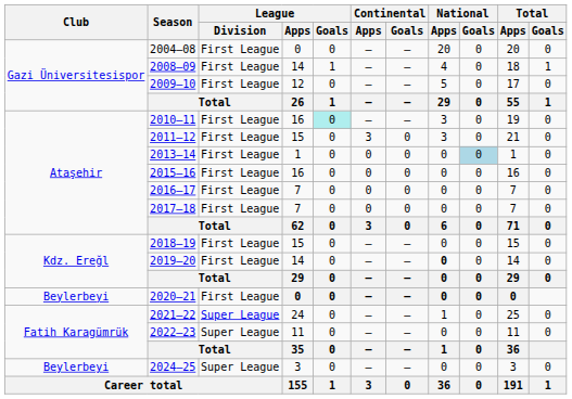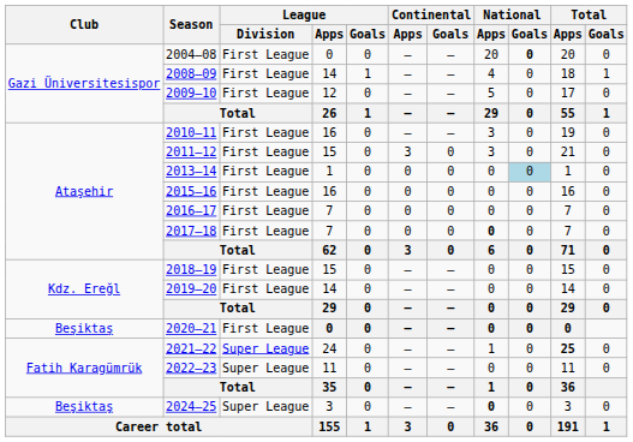2004–08 | National / Goals: normal -> bold
2010–11 | League / Goals: paleturquoise background -> no background
2017–18 | National / Apps: normal -> bold
2019–20 | National / Apps: bold -> normal
2020–21 | Club: Beylerbeyi -> Beşiktaş
2021–22 | Total / Apps: normal -> bold
2024–25 | Club: Beylerbeyi -> Beşiktaş
2024–25 | National / Apps: normal -> bold
